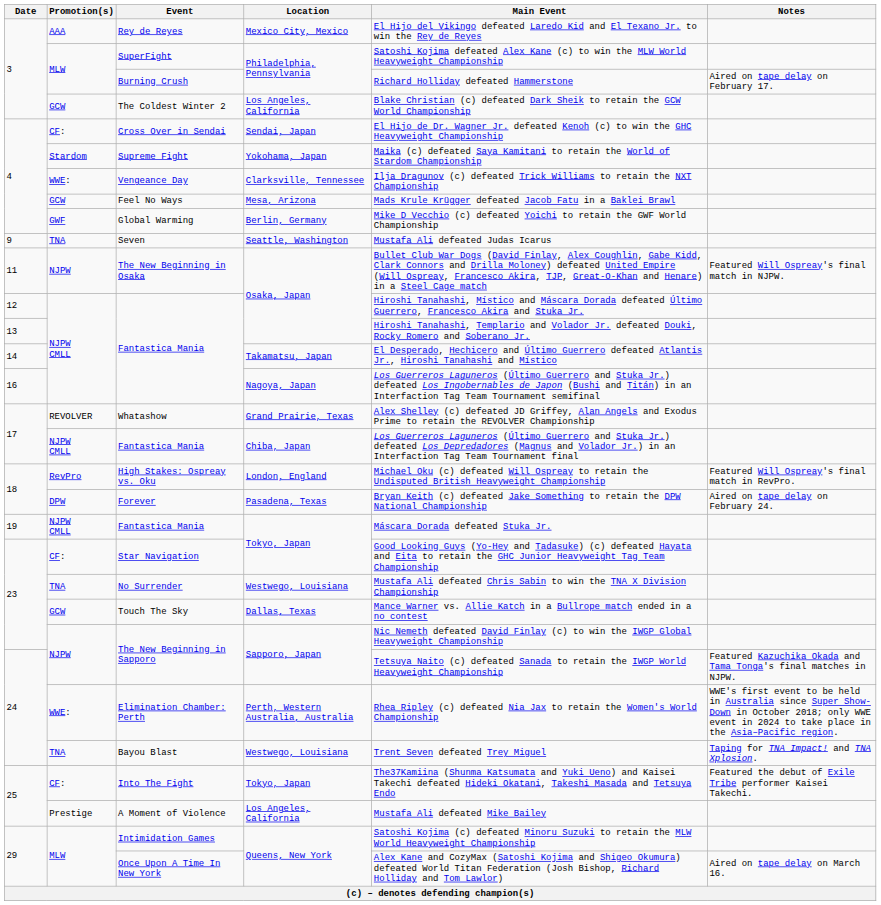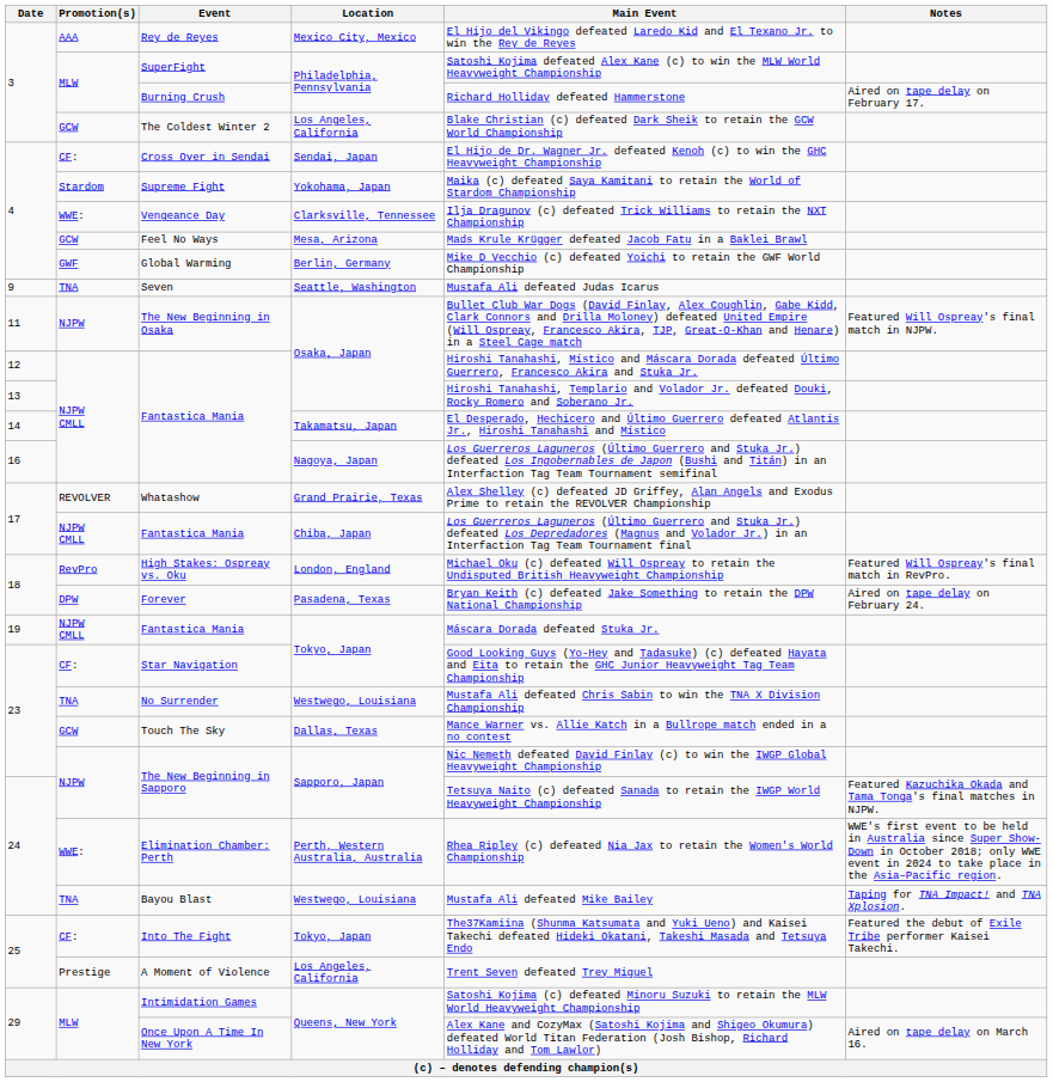Bayou Blast | Main Event: Trent Seven defeated Trey Miguel -> Mustafa Ali defeated Mike Bailey
A Moment of Violence | Main Event: Mustafa Ali defeated Mike Bailey -> Trent Seven defeated Trey Miguel
